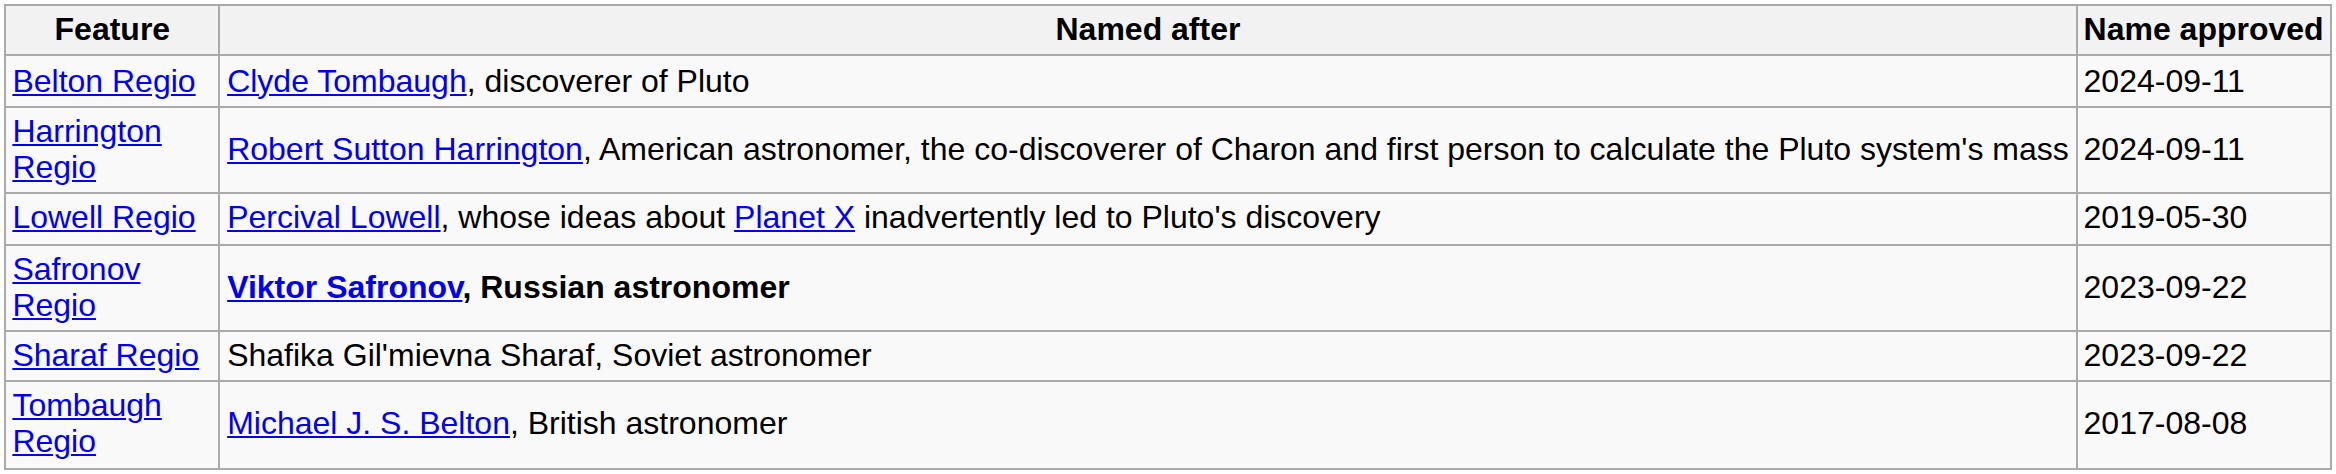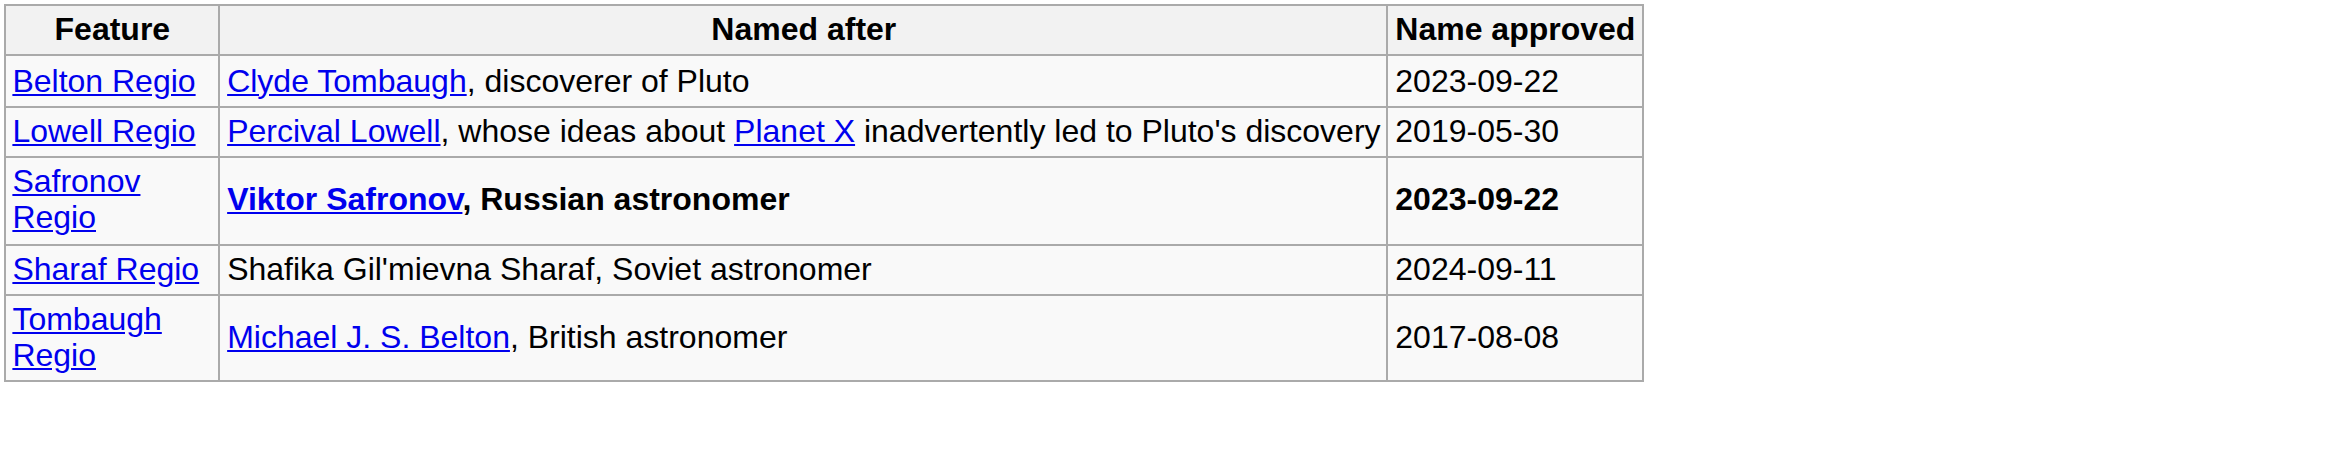Belton Regio | Name approved: 2024-09-11 -> 2023-09-22
- row: Harrington Regio | Robert Sutton Harrington, American astronomer, the co-discoverer of Charon and first person to calculate the Pluto system's mass | 2024-09-11
Safronov Regio | Name approved: normal -> bold
Sharaf Regio | Name approved: 2023-09-22 -> 2024-09-11
